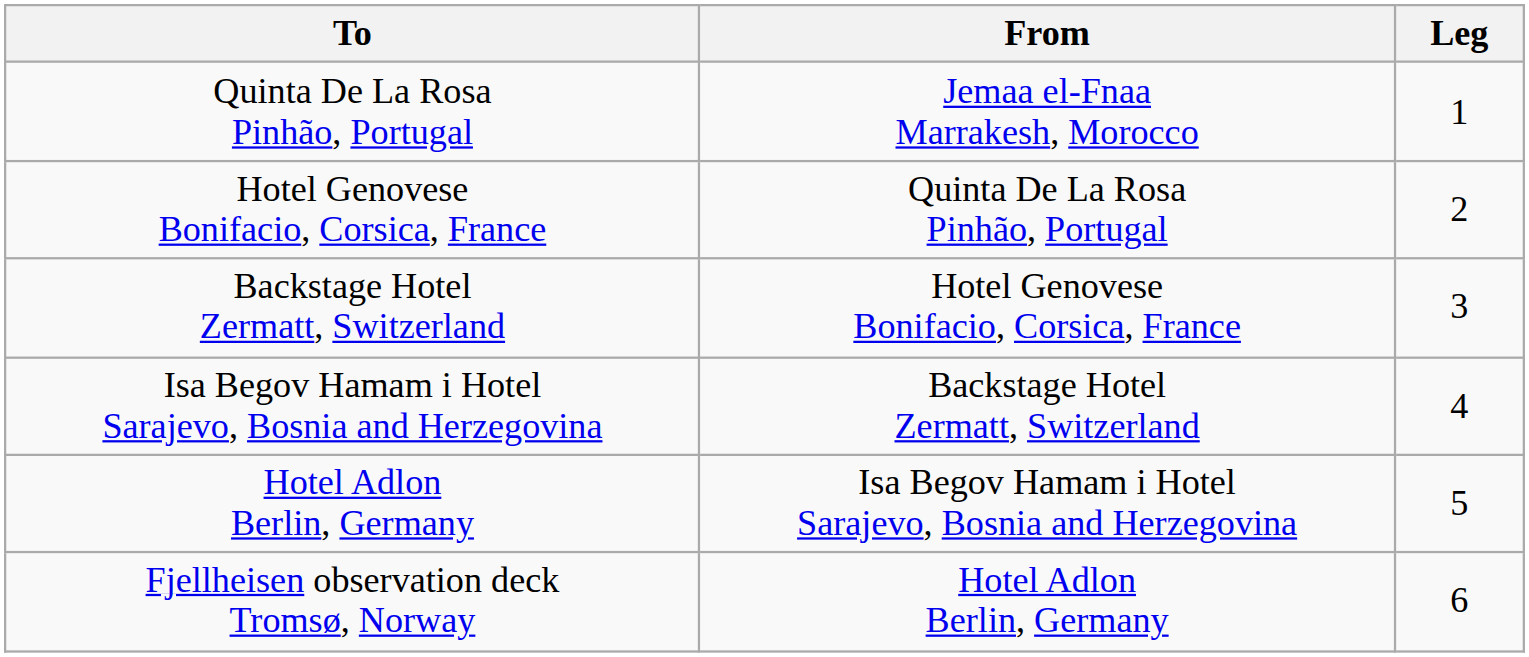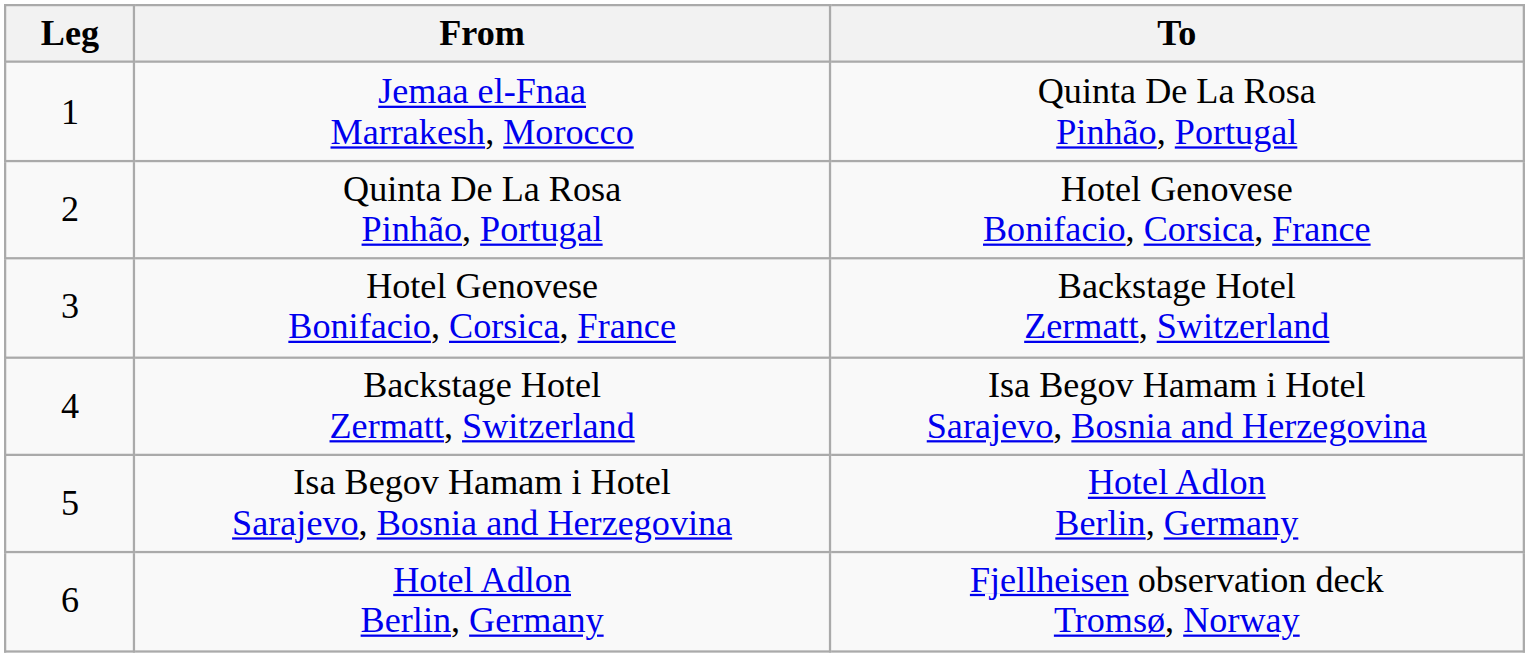columns swapped: Leg <-> To
